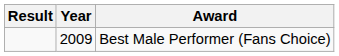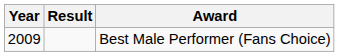columns swapped: Year <-> Result
